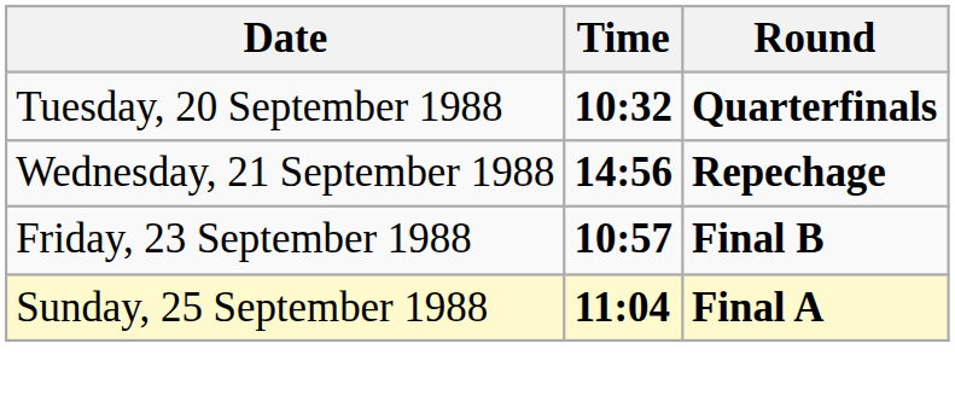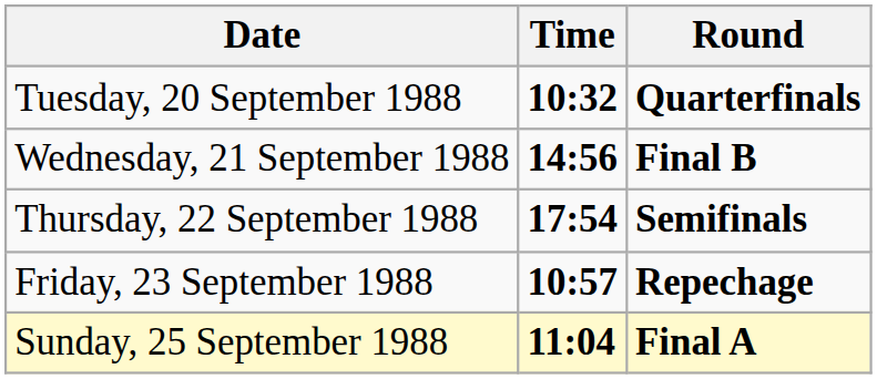Wednesday, 21 September 1988 | Round: Repechage -> Final B
+ row: Thursday, 22 September 1988 | 17:54 | Semifinals
Friday, 23 September 1988 | Round: Final B -> Repechage
